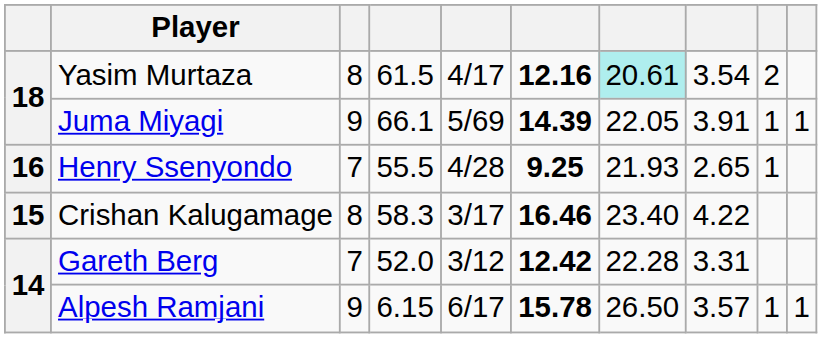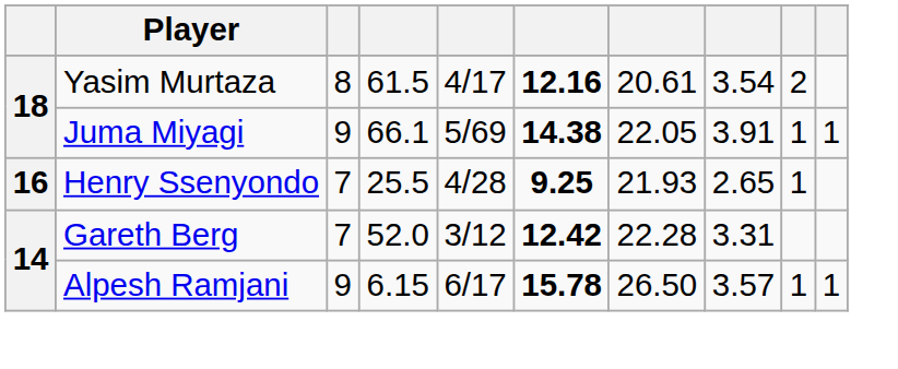Yasim Murtaza | column 7: paleturquoise background -> no background
Juma Miyagi | column 6: 14.39 -> 14.38
Henry Ssenyondo | column 4: 55.5 -> 25.5
- row: 15 | Crishan Kalugamage | 8 | 58.3 | 3/17 | 16.46 | 23.40 | 4.22
